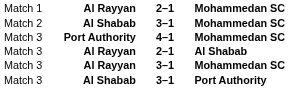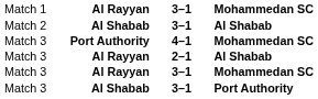Match 1 | column 3: 2–1 -> 3–1
Match 2 | column 4: Mohammedan SC -> Al Shabab
